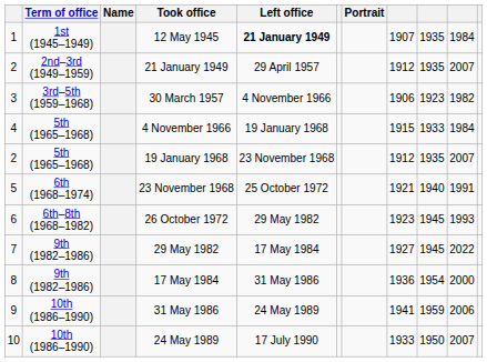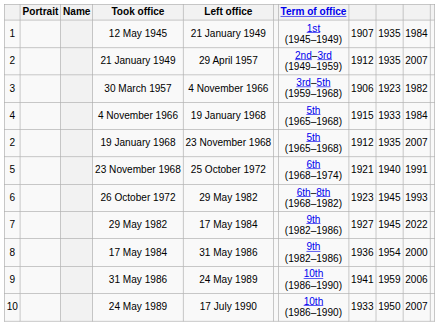columns swapped: Portrait <-> Term of office
12 May 1945 | Left office: bold -> normal
